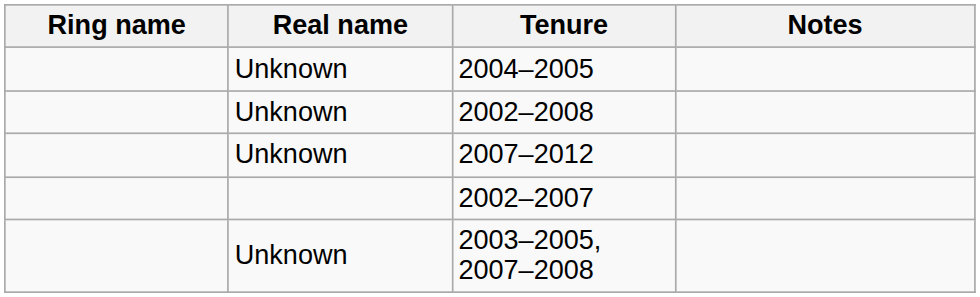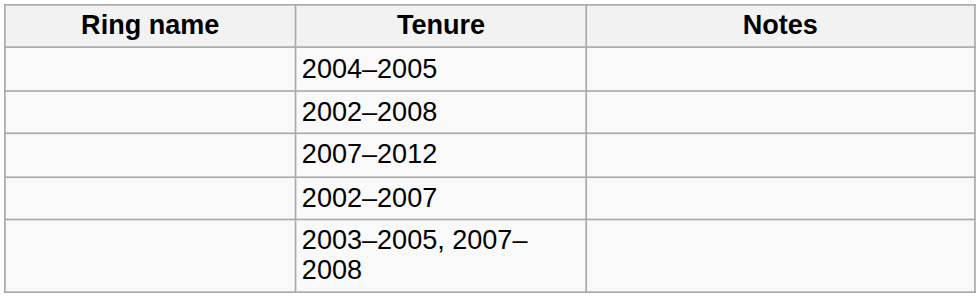- column: Real name | Unknown | Unknown | Unknown | Unknown
